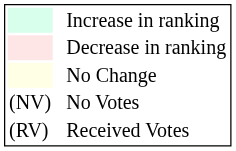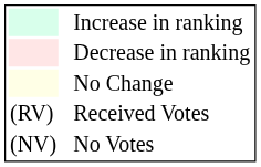rows swapped: Received Votes <-> No Votes
